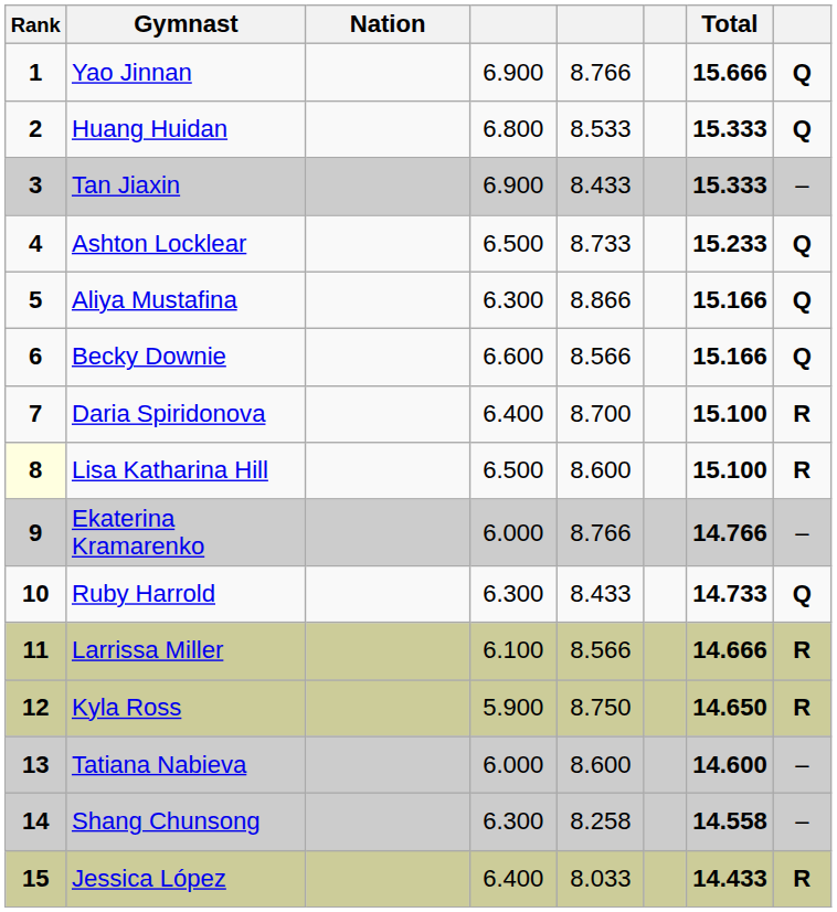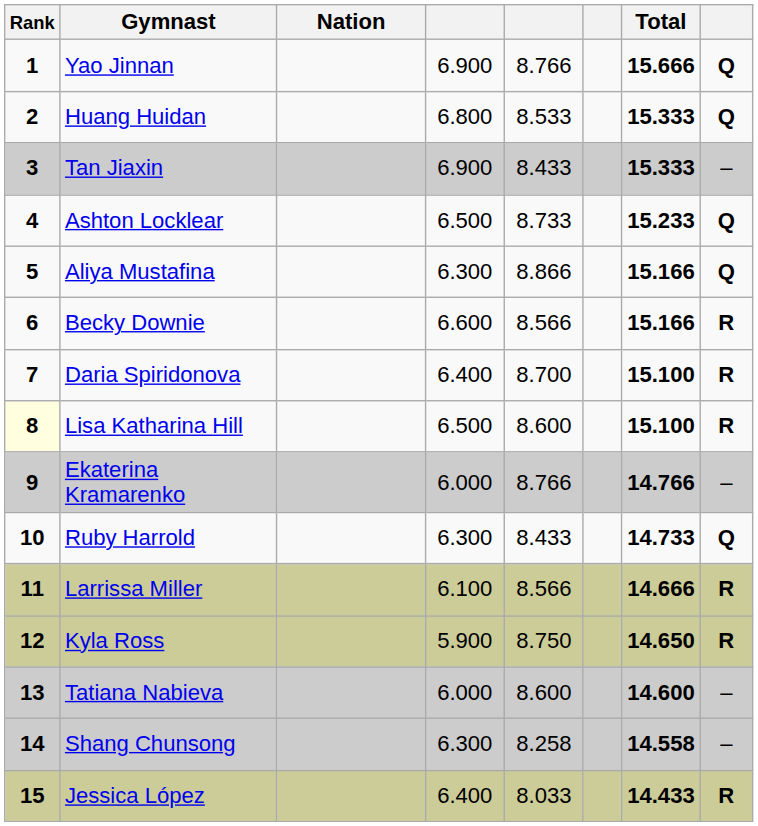Becky Downie | column 8: Q -> R
